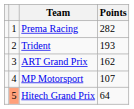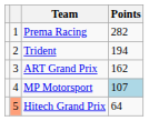Trident | Points: 193 -> 194
MP Motorsport | Points: no background -> lightblue background
